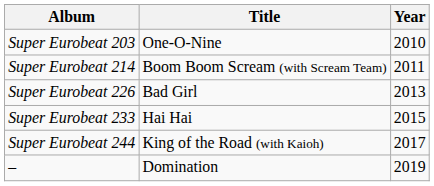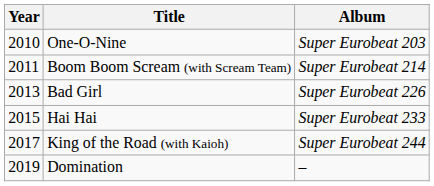columns swapped: Year <-> Album
